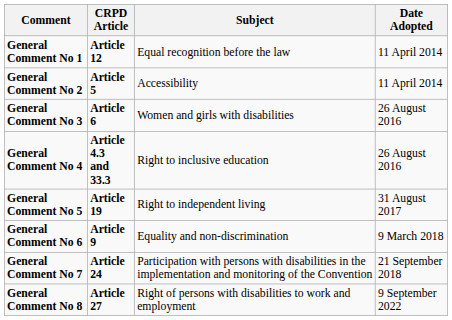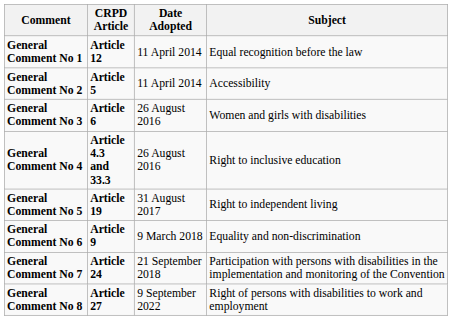columns swapped: Subject <-> Date Adopted
